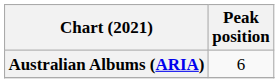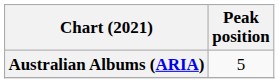Australian Albums (ARIA) | Peak position: 6 -> 5
